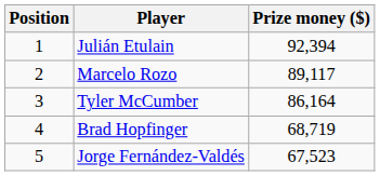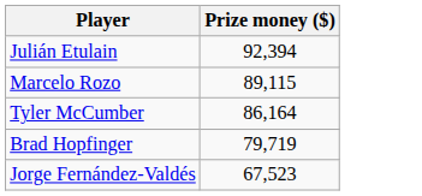- column: Position | 1 | 2 | 3 | 4 | 5
Marcelo Rozo | Prize money ($): 89,117 -> 89,115
Brad Hopfinger | Prize money ($): 68,719 -> 79,719
